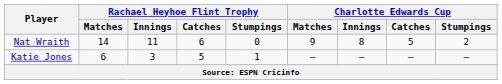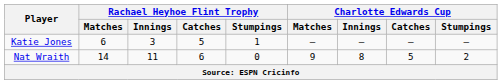rows swapped: Katie Jones <-> Nat Wraith
